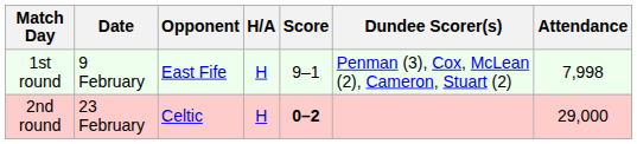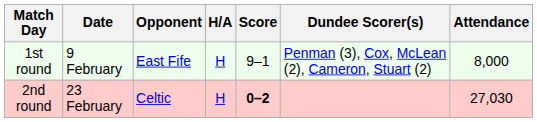1st round | Attendance: 7,998 -> 8,000
2nd round | Attendance: 29,000 -> 27,030
